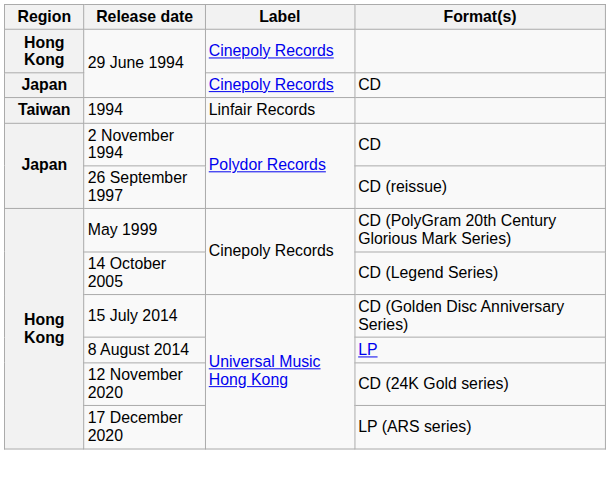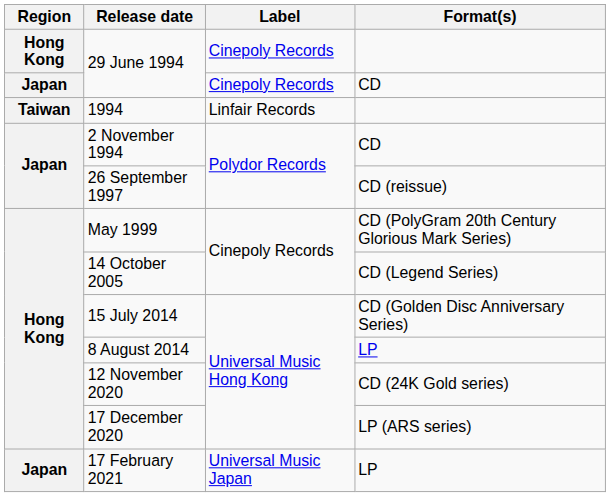+ row: Japan | 17 February 2021 | Universal Music Japan | LP
